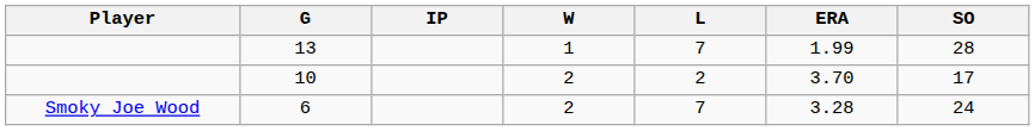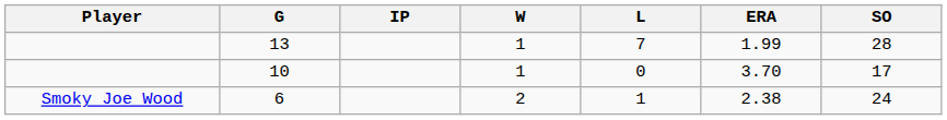10 | W: 2 -> 1
10 | L: 2 -> 0
6 | L: 7 -> 1
6 | ERA: 3.28 -> 2.38
